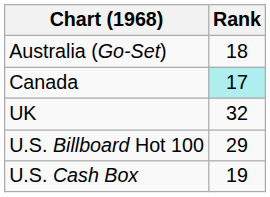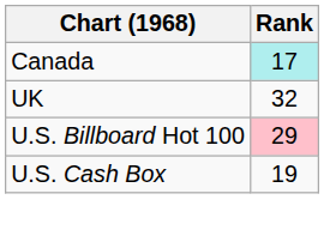- row: Australia (Go-Set) | 18
U.S. Billboard Hot 100 | Rank: no background -> pink background
